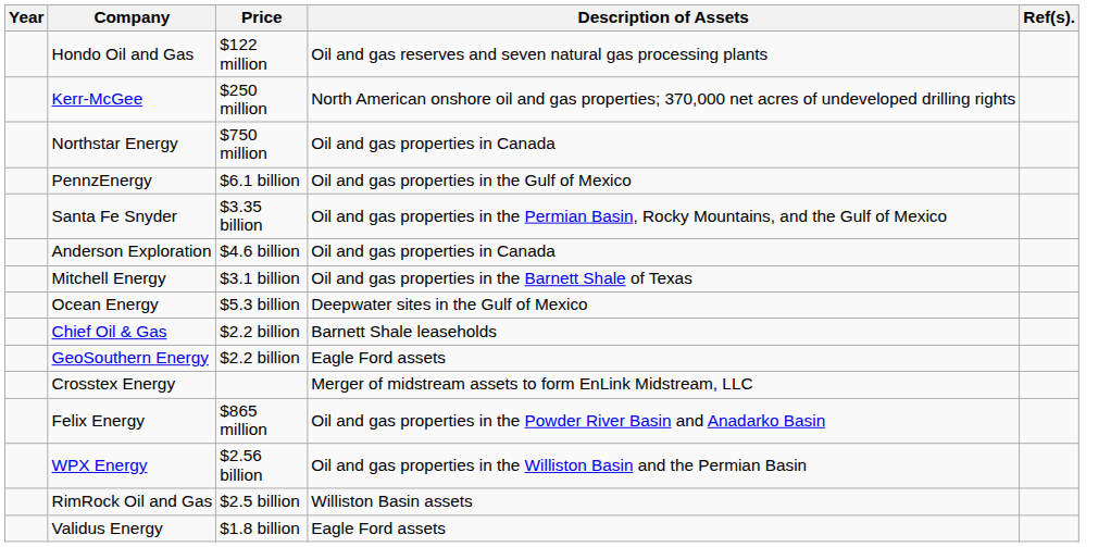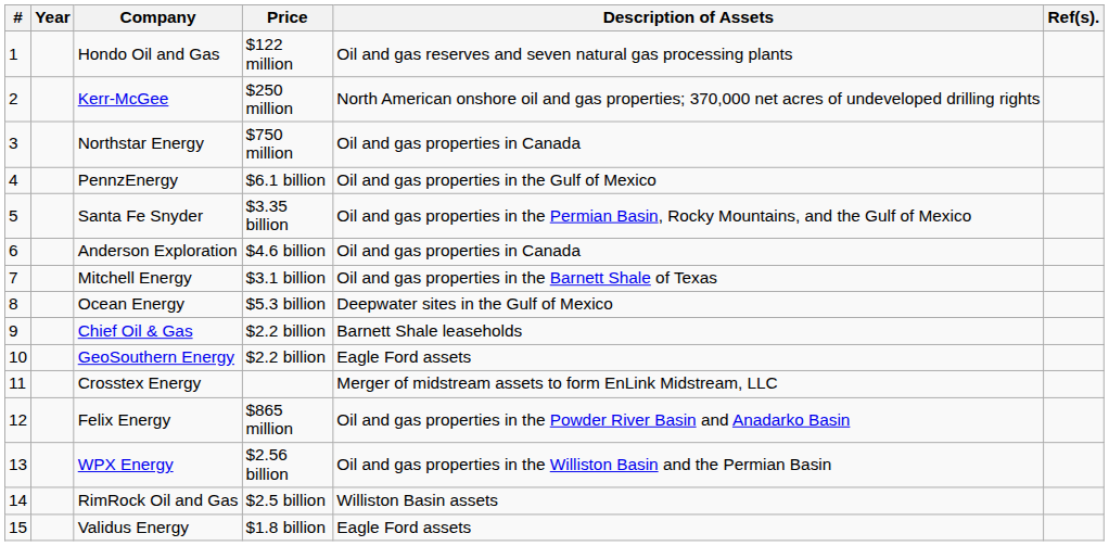+ column: # | 1 | 2 | 3 | 4 | 5 | 6 | 7 | 8 | 9 | 10 | 11 | 12 | 13 | 14 | 15
